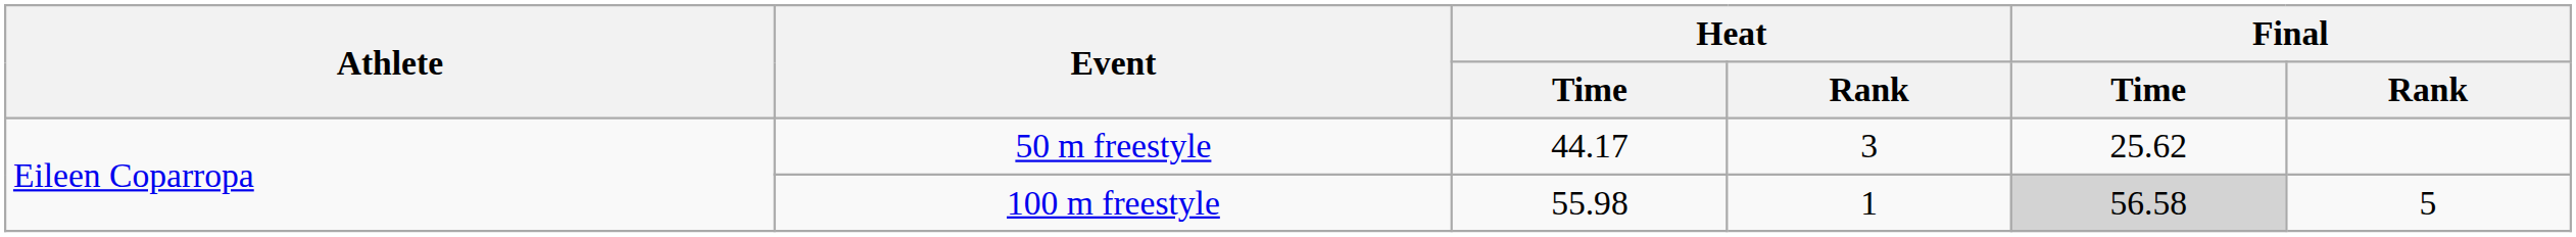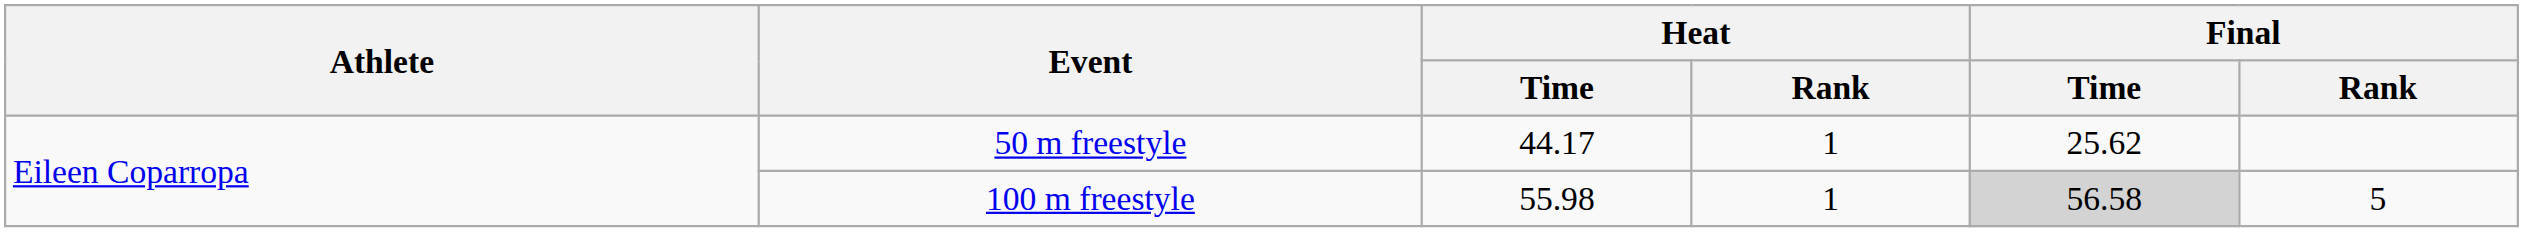50 m freestyle | Heat / Rank: 3 -> 1
